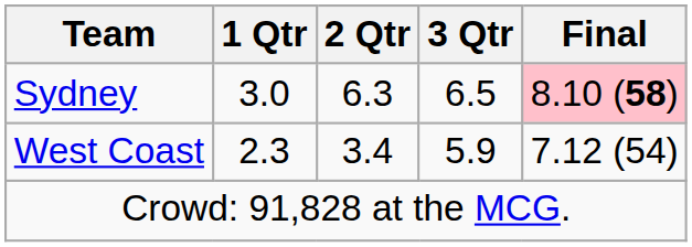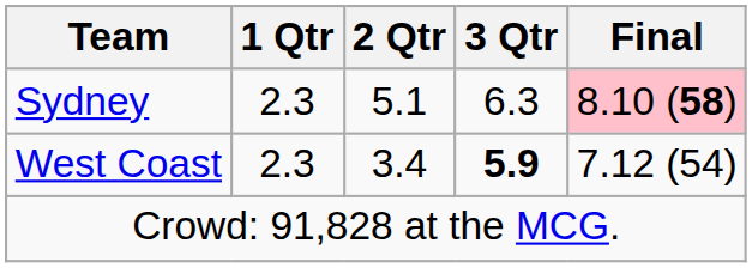Sydney | 1 Qtr: 3.0 -> 2.3
Sydney | 2 Qtr: 6.3 -> 5.1
Sydney | 3 Qtr: 6.5 -> 6.3
West Coast | 3 Qtr: normal -> bold
